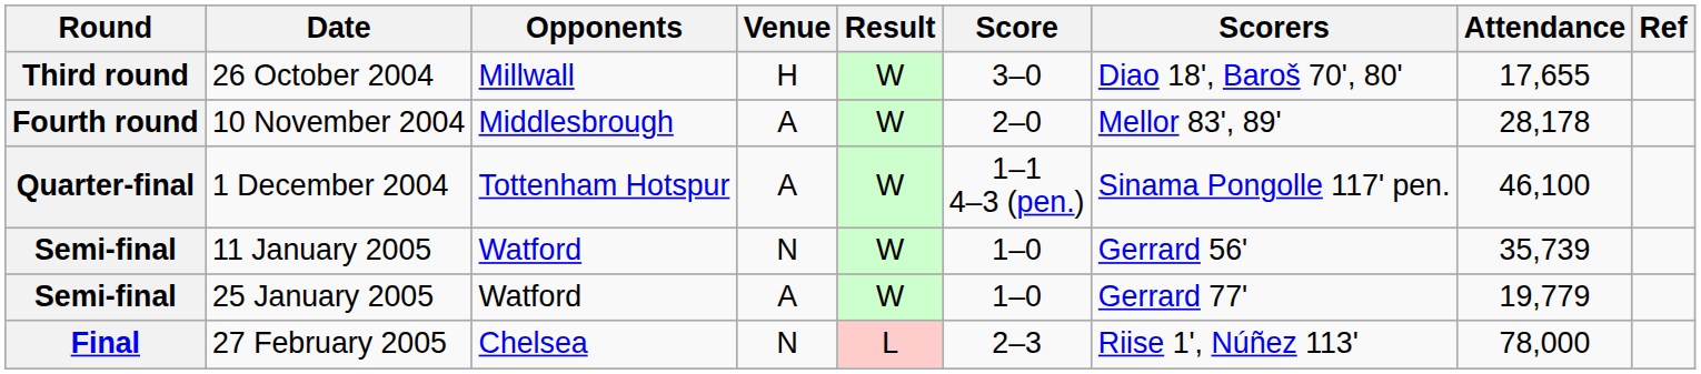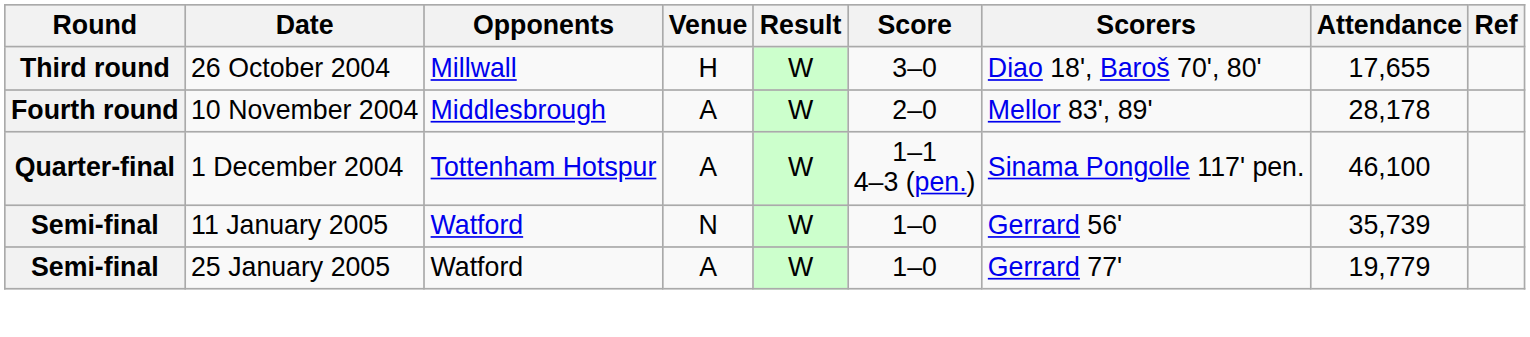- row: Final | 27 February 2005 | Chelsea | N | L | 2–3 | Riise 1', Núñez 113' | 78,000
